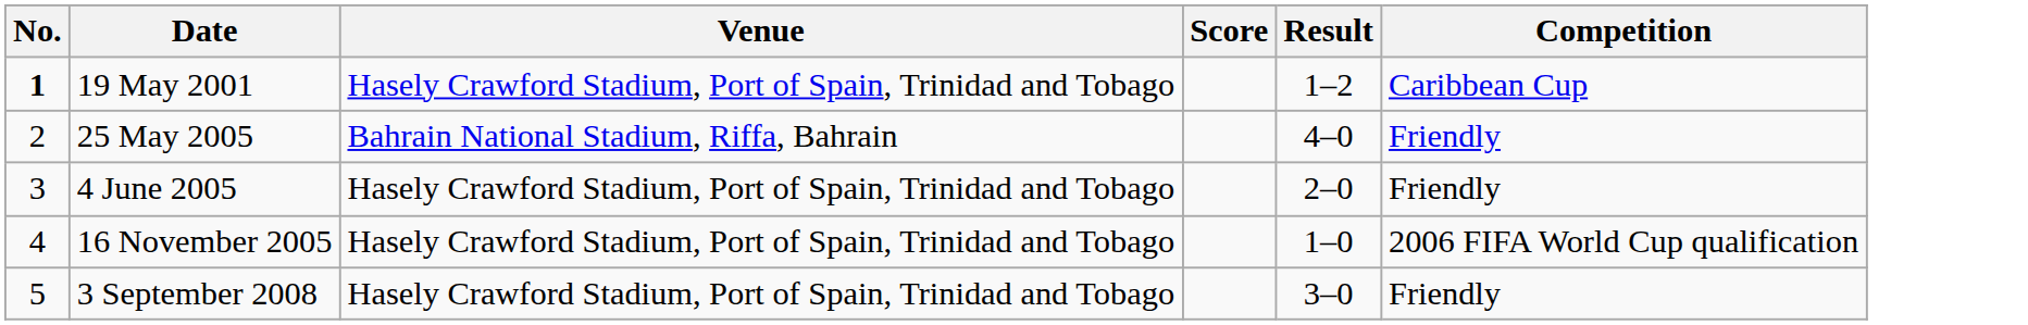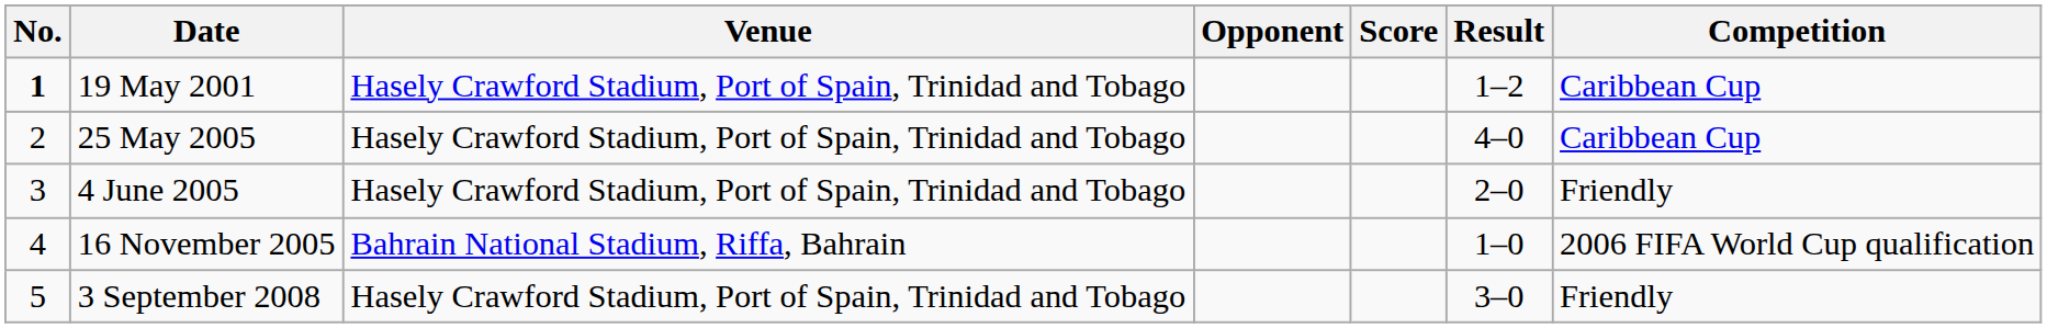+ column: Opponent
25 May 2005 | Venue: Bahrain National Stadium, Riffa, Bahrain -> Hasely Crawford Stadium, Port of Spain, Trinidad and Tobago
25 May 2005 | Competition: Friendly -> Caribbean Cup
16 November 2005 | Venue: Hasely Crawford Stadium, Port of Spain, Trinidad and Tobago -> Bahrain National Stadium, Riffa, Bahrain
